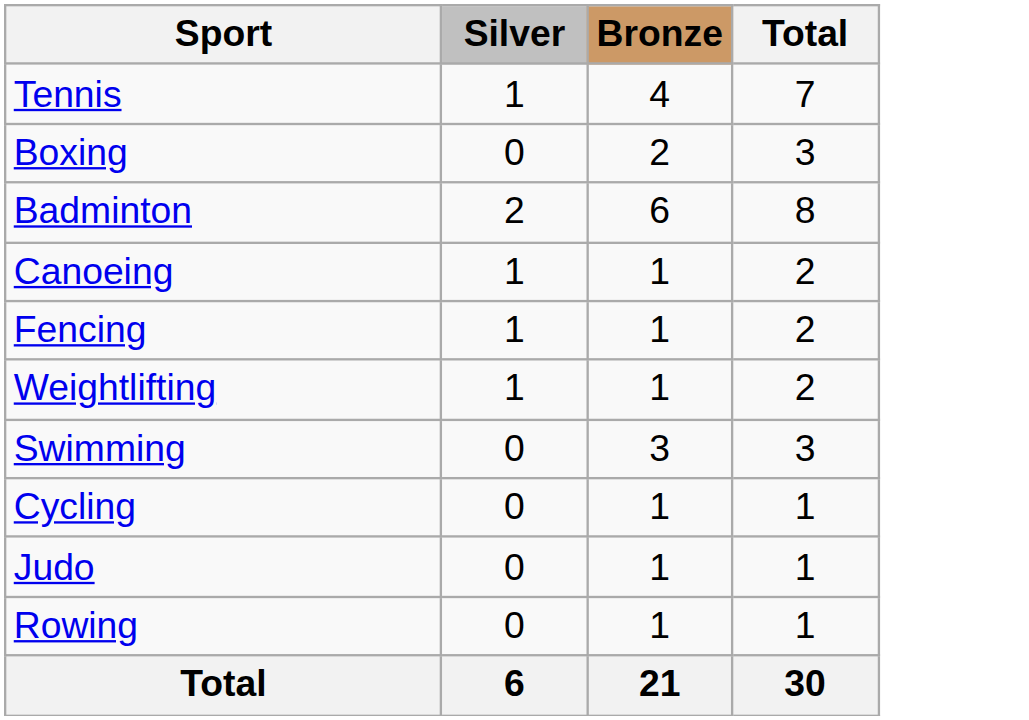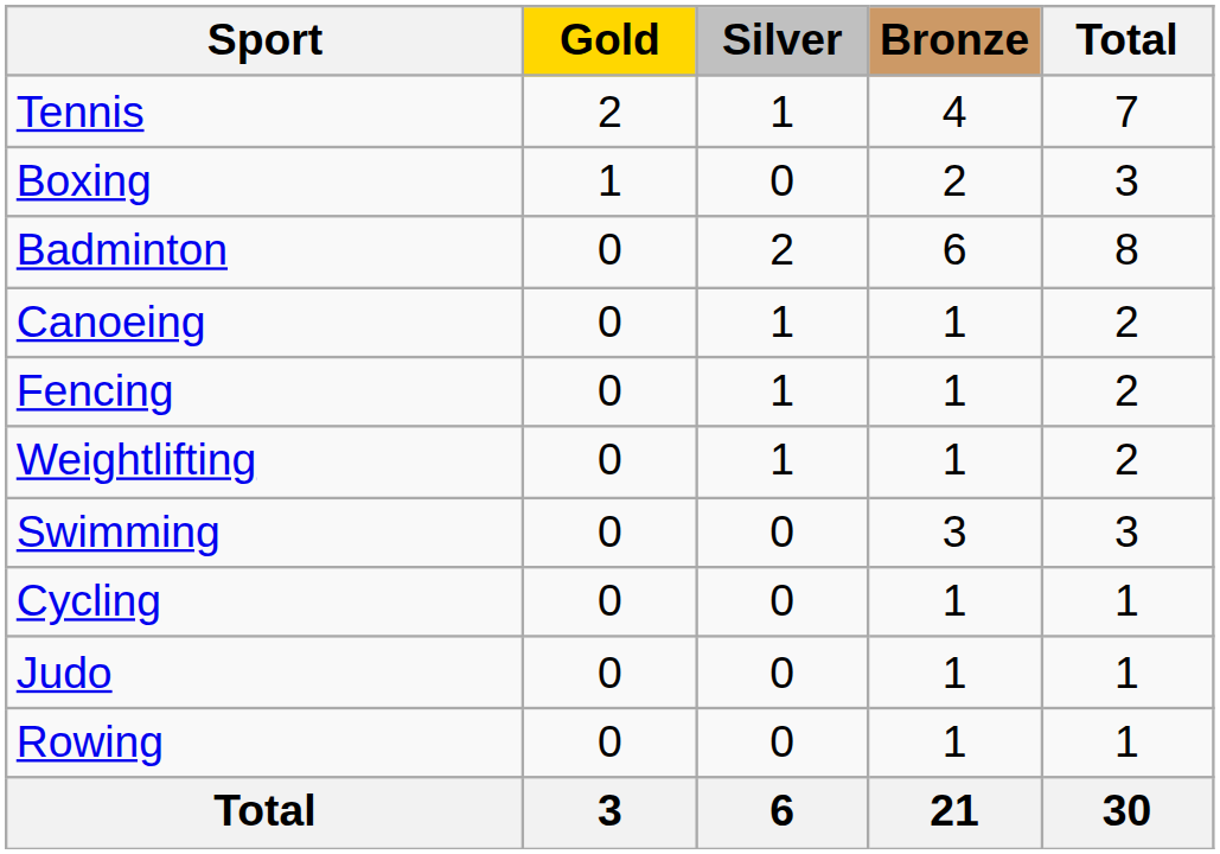+ column: Gold | 2 | 1 | 0 | 0 | 0 | 0 | 0 | 0 | 0 | 0 | 3
